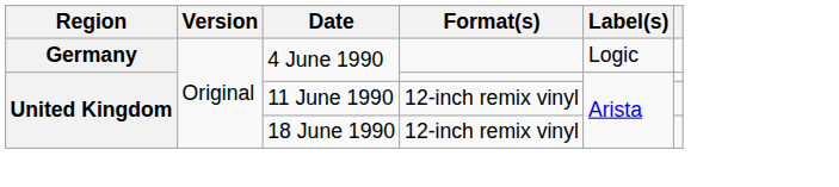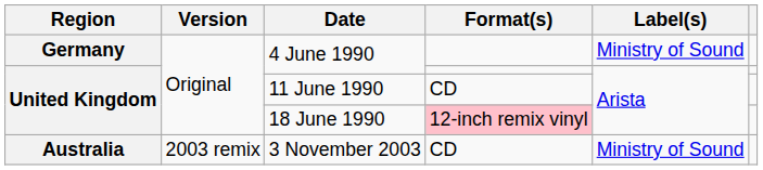Germany / 4 June 1990 | Label(s): Logic -> Ministry of Sound
11 June 1990 | Format(s): 12-inch remix vinyl -> CD
18 June 1990 | Format(s): no background -> pink background
+ row: Australia | 2003 remix | 3 November 2003 | CD | Ministry of Sound
